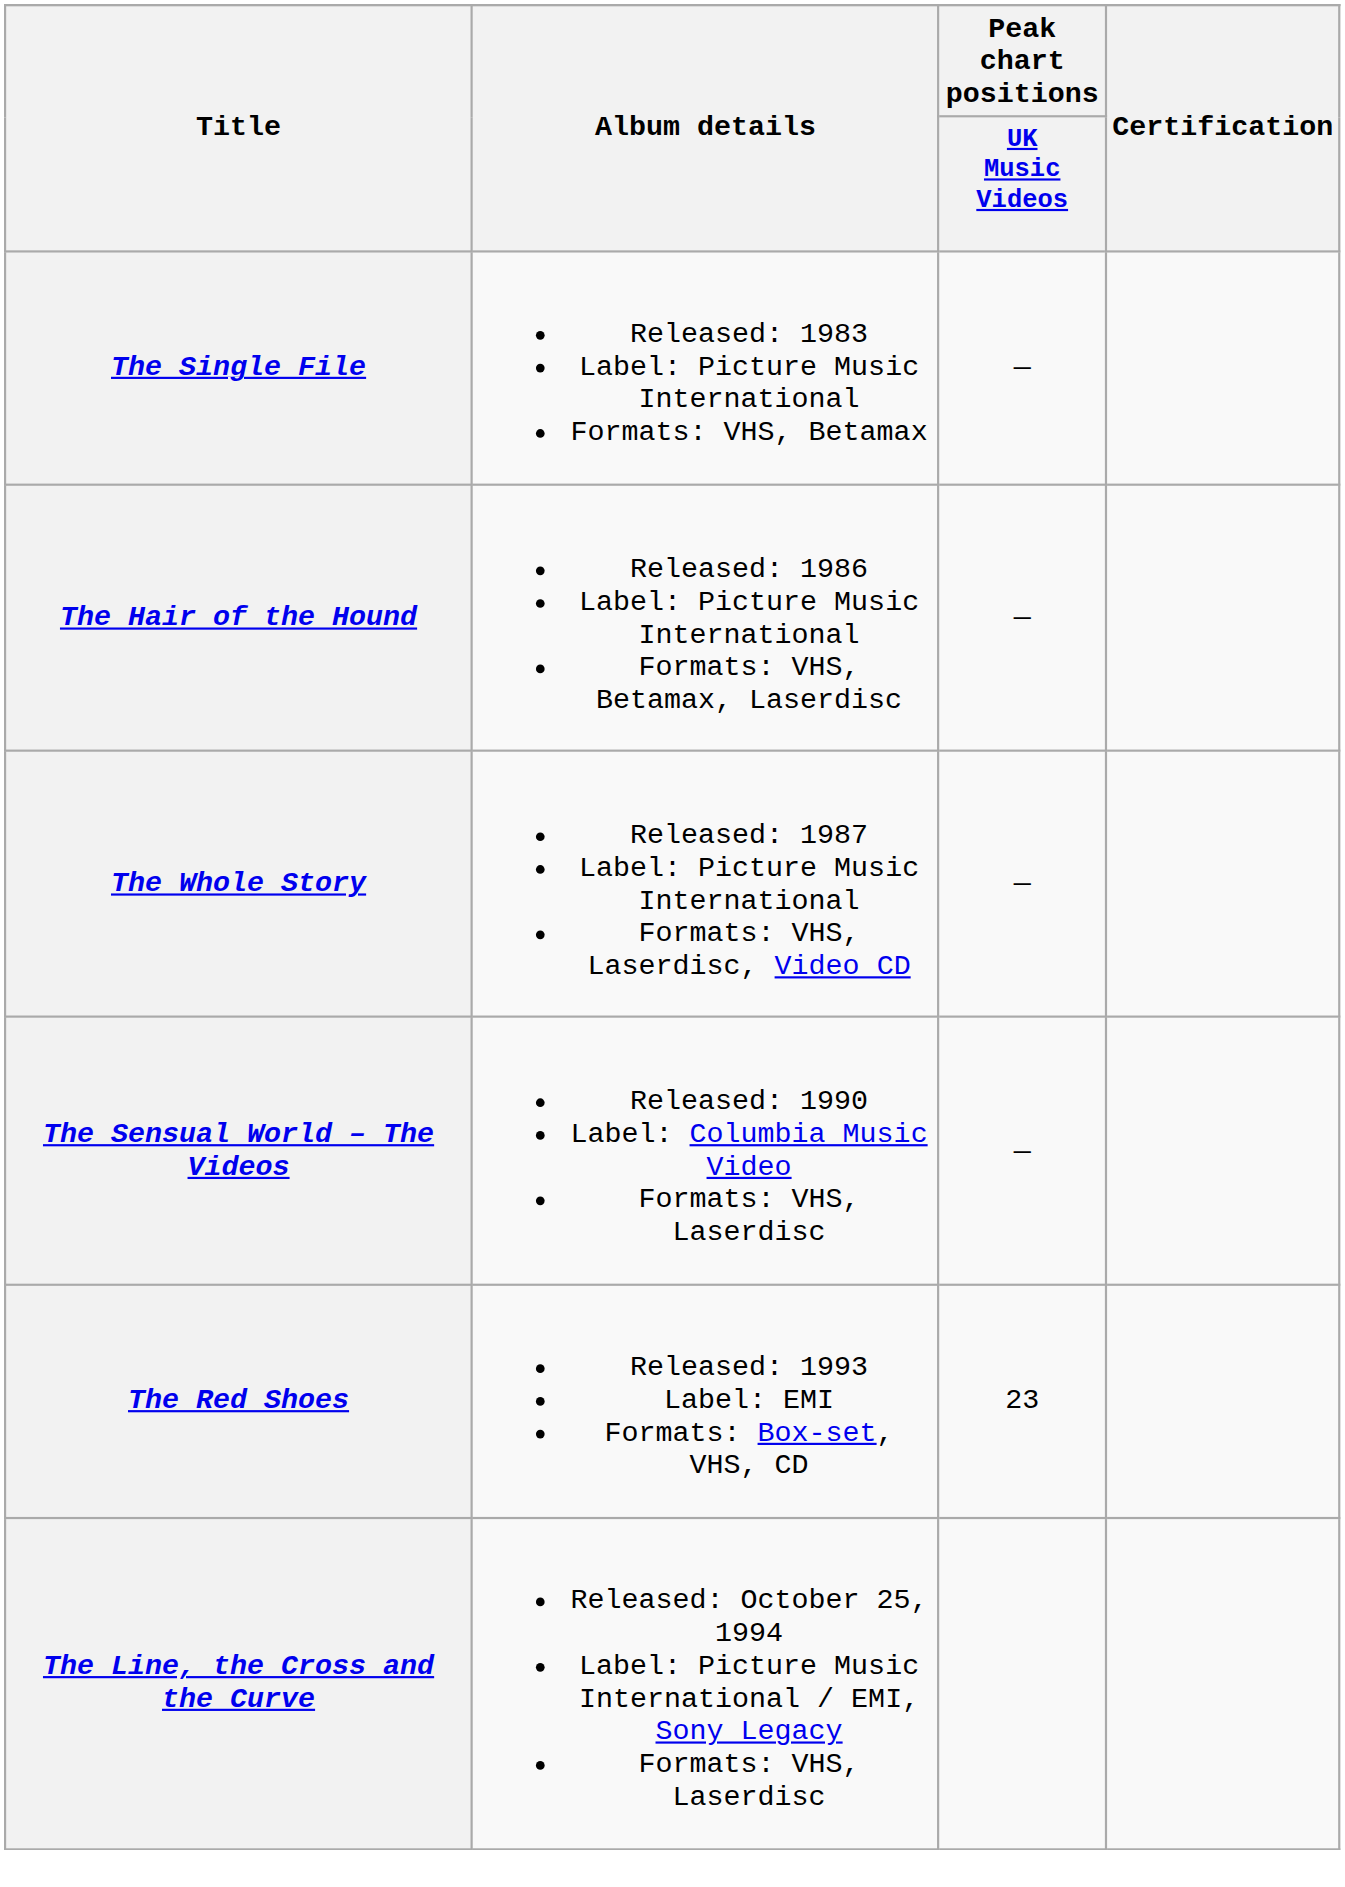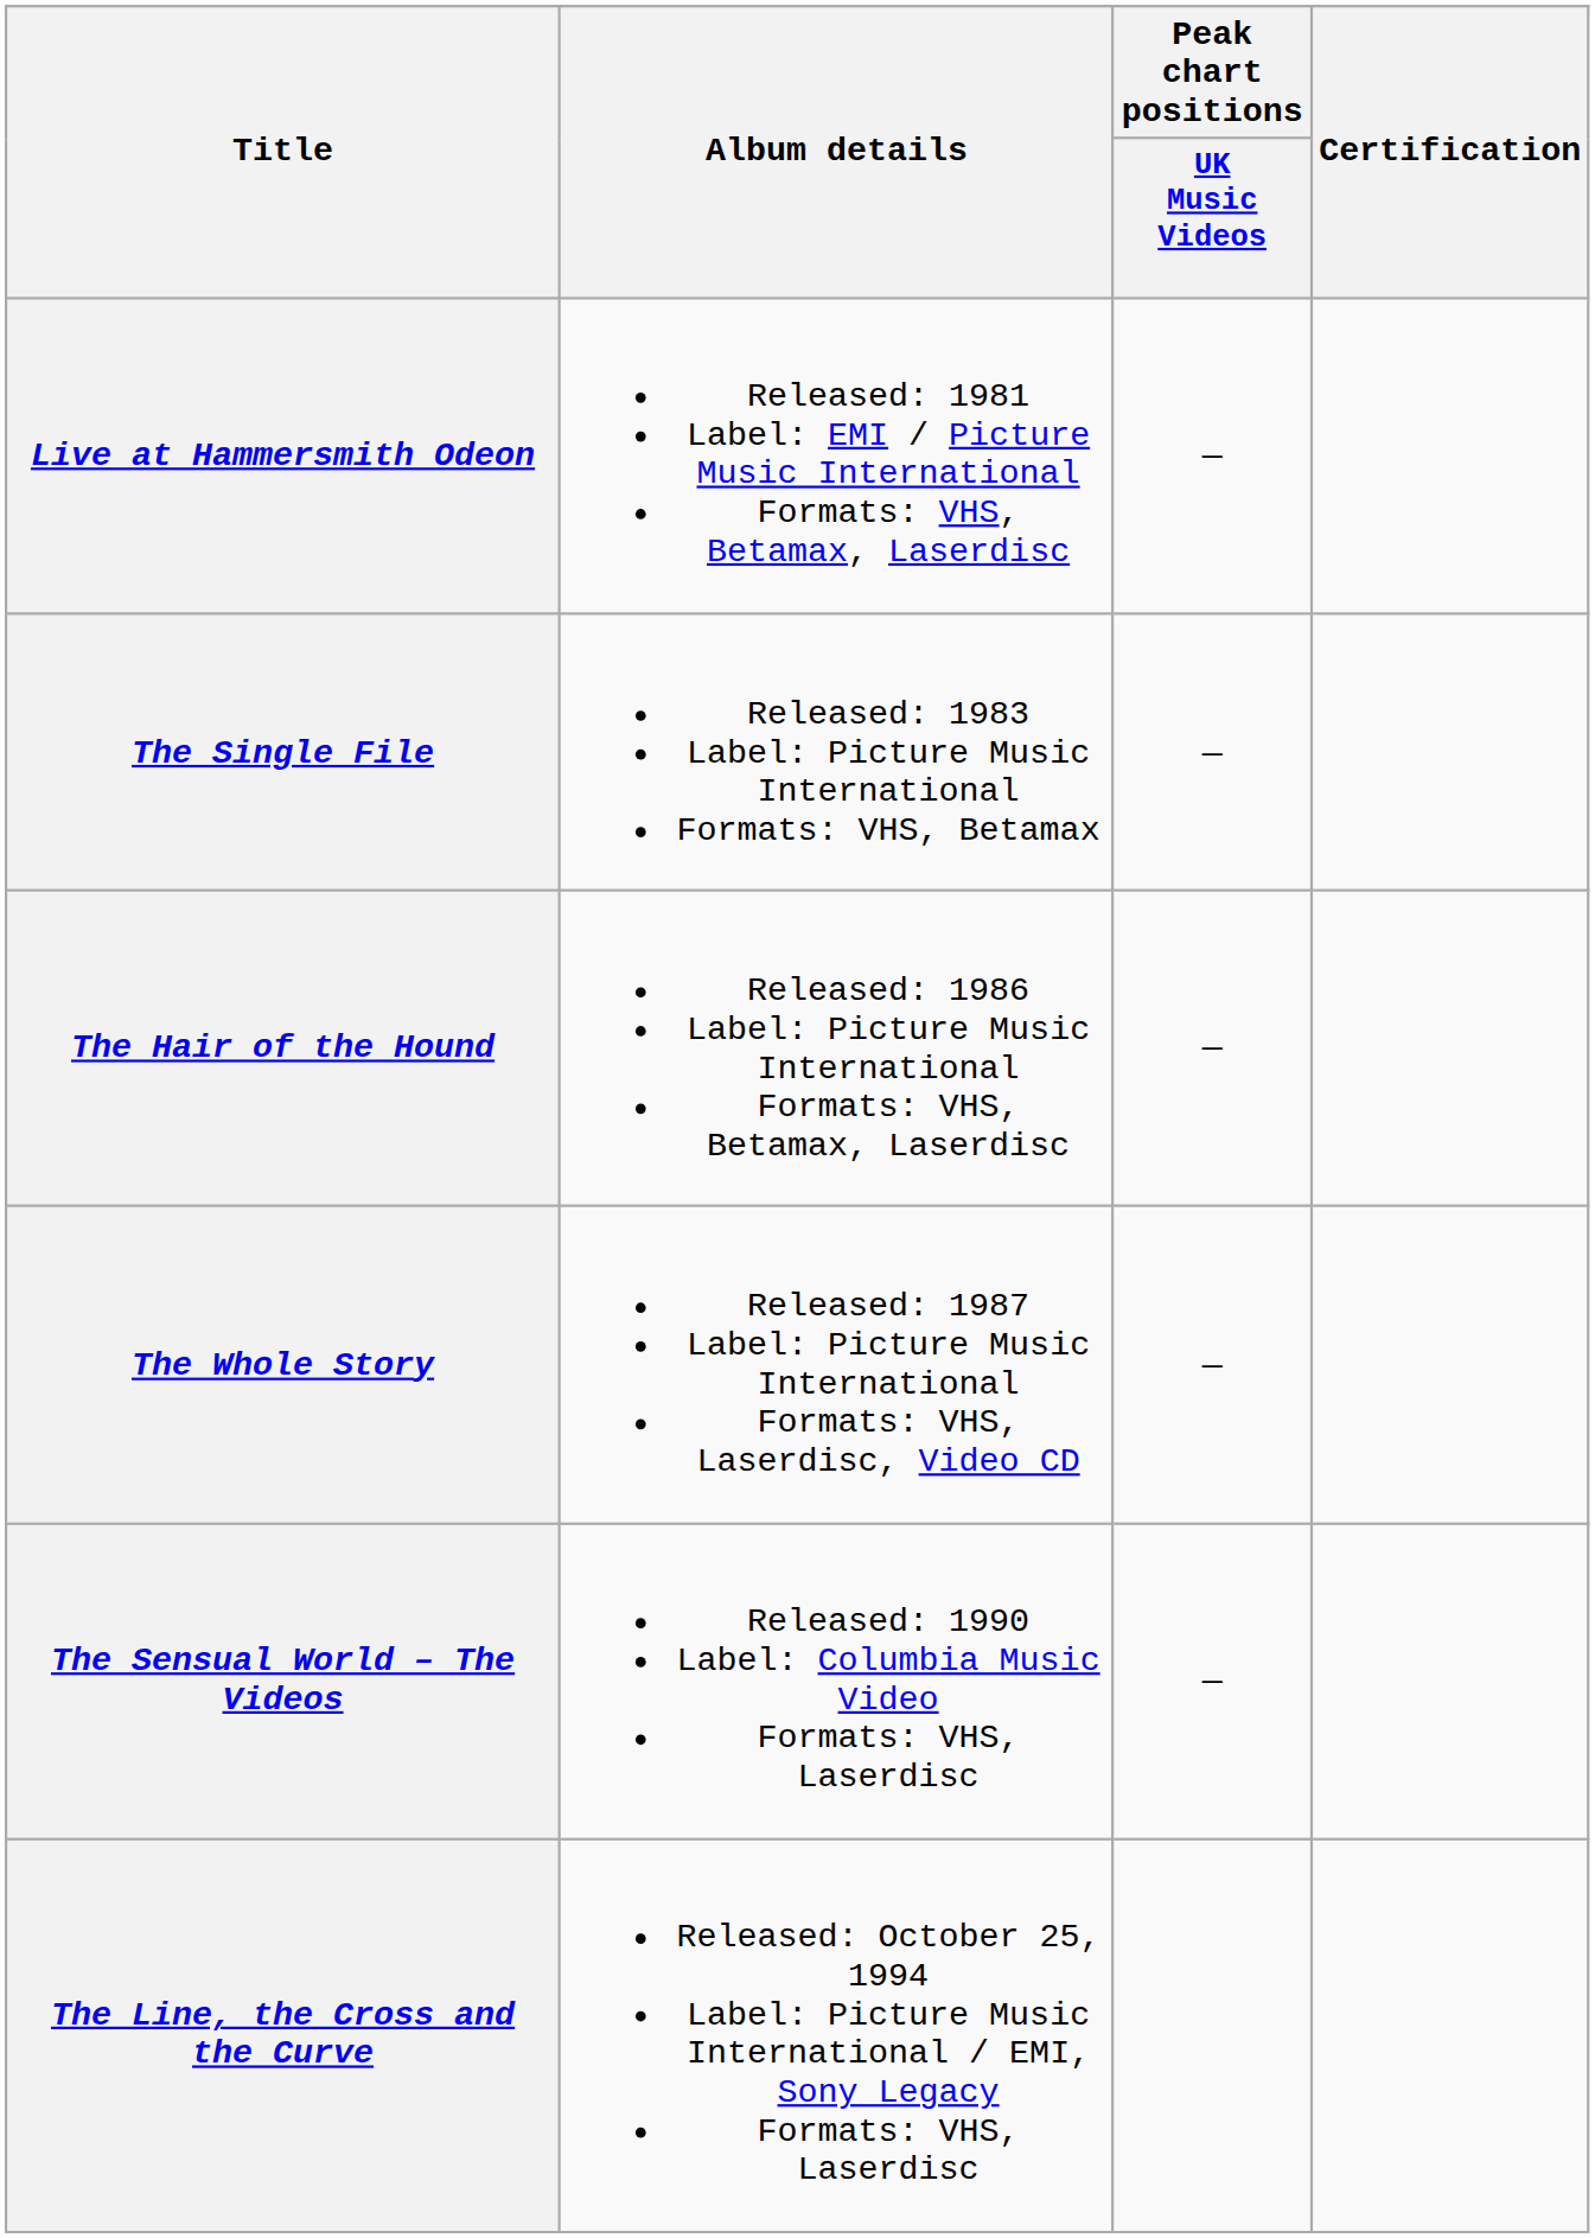+ row: Live at Hammersmith Odeon | Released: 1981 Label: EMI / Picture Music International Formats: VHS, Betamax, Laserdisc | —
- row: The Red Shoes | Released: 1993 Label: EMI Formats: Box-set, VHS, CD | 23
